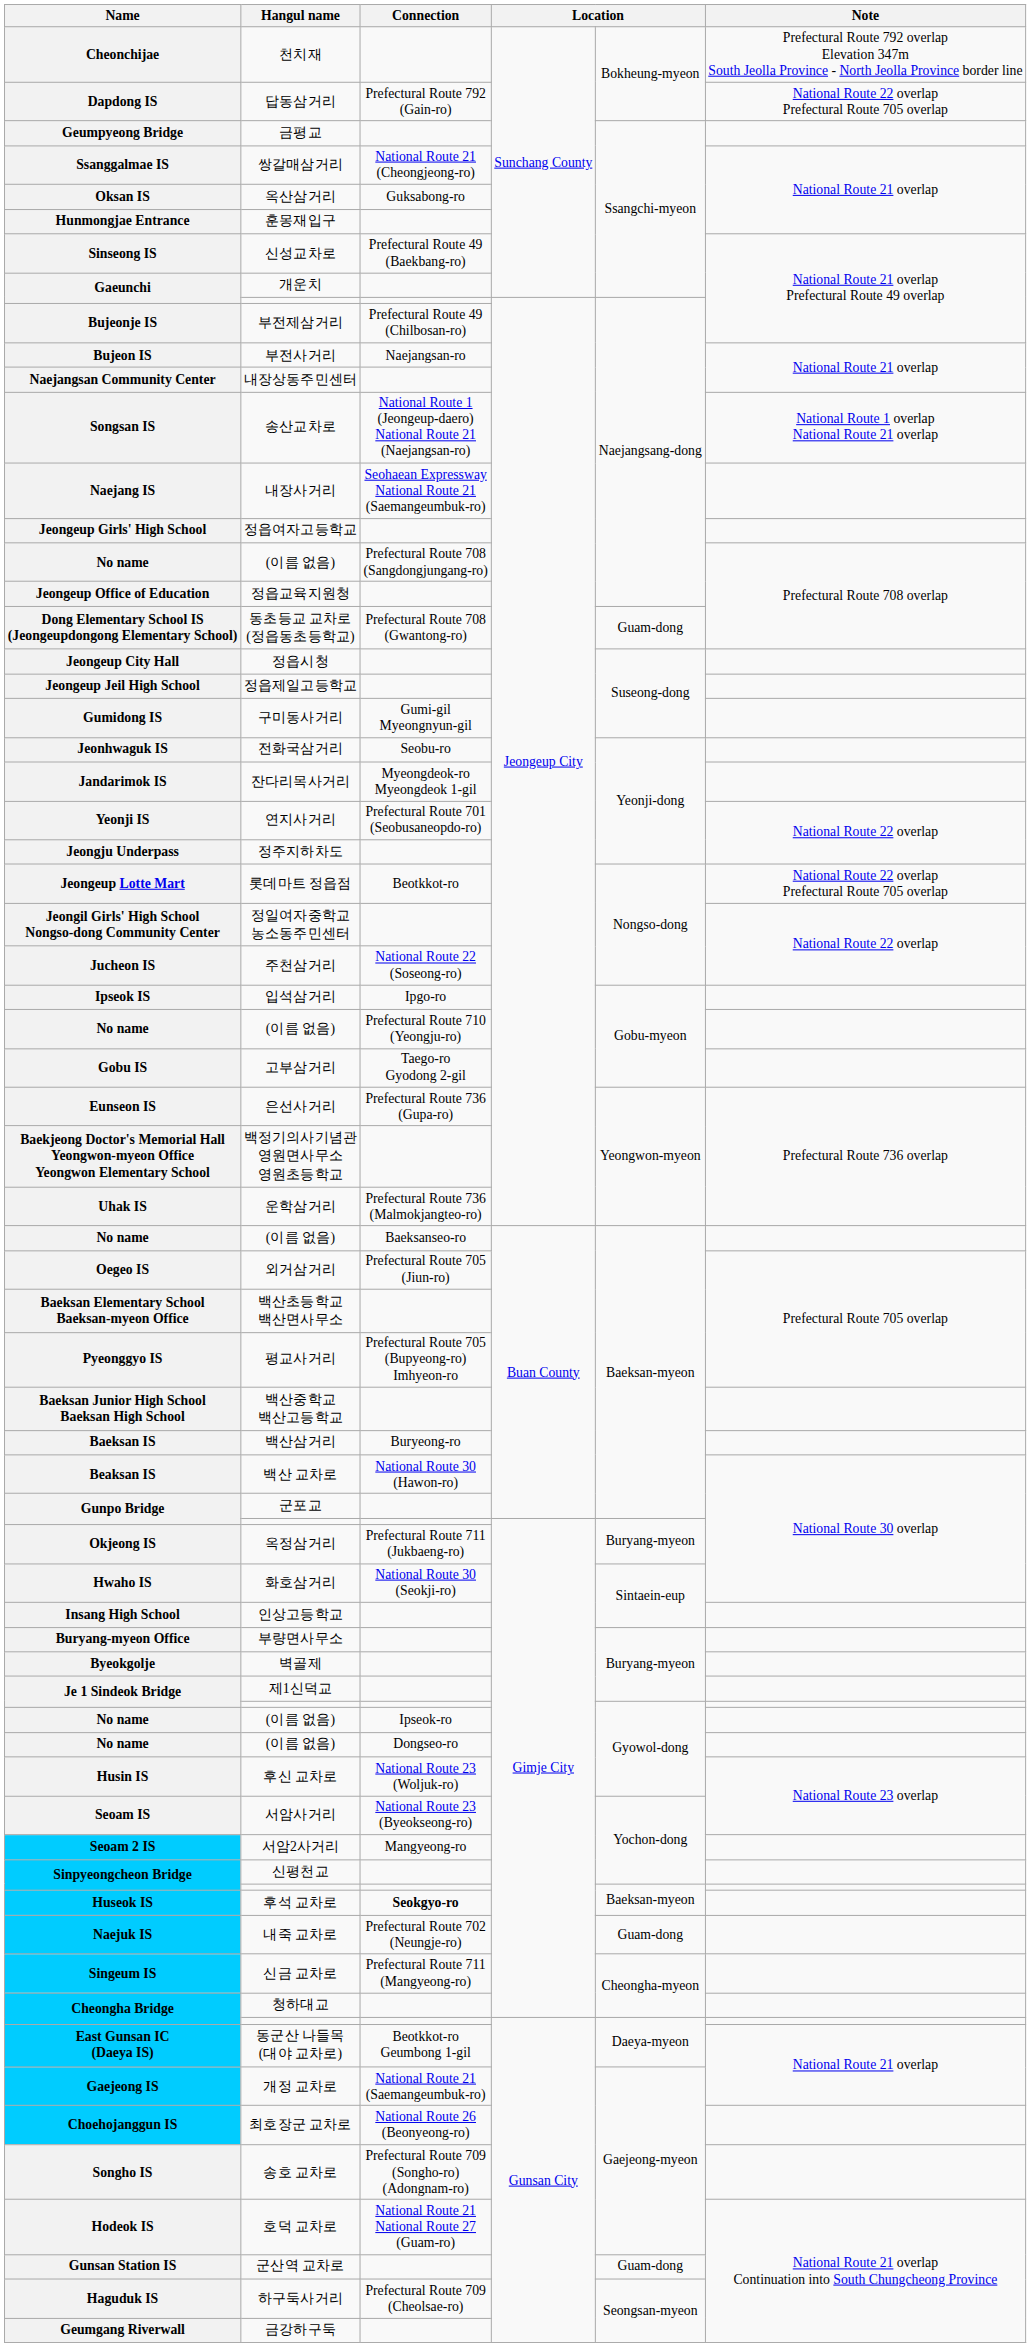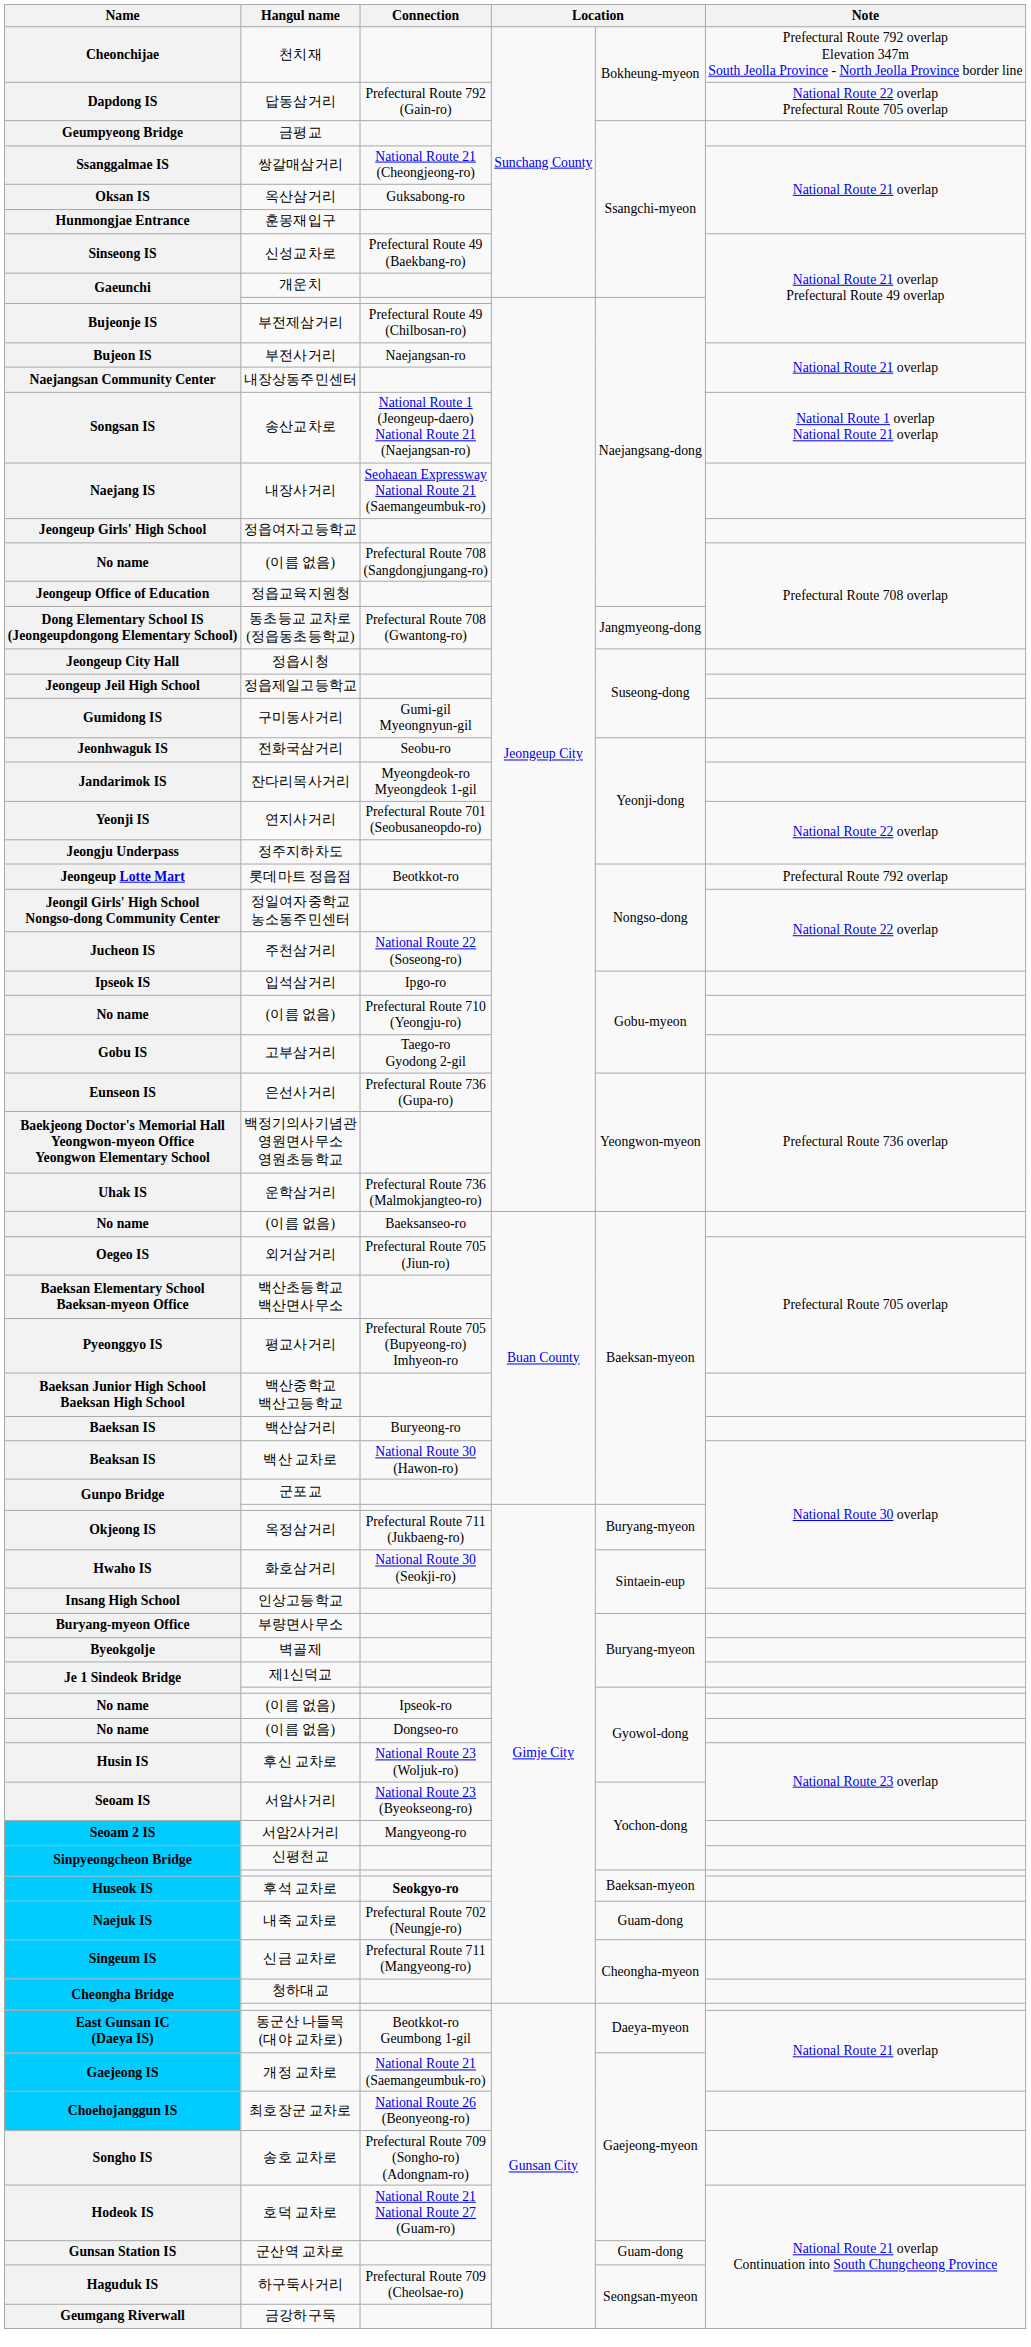동초등교 교차로 (정읍동초등학교) | column 5: Guam-dong -> Jangmyeong-dong
롯데마트 정읍점 | Note: National Route 22 overlap Prefectural Route 705 overlap -> Prefectural Route 792 overlap
